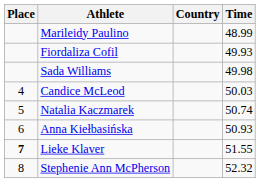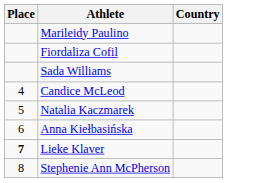- column: Time | 48.99 | 49.93 | 49.98 | 50.03 | 50.74 | 50.93 | 51.55 | 52.32
